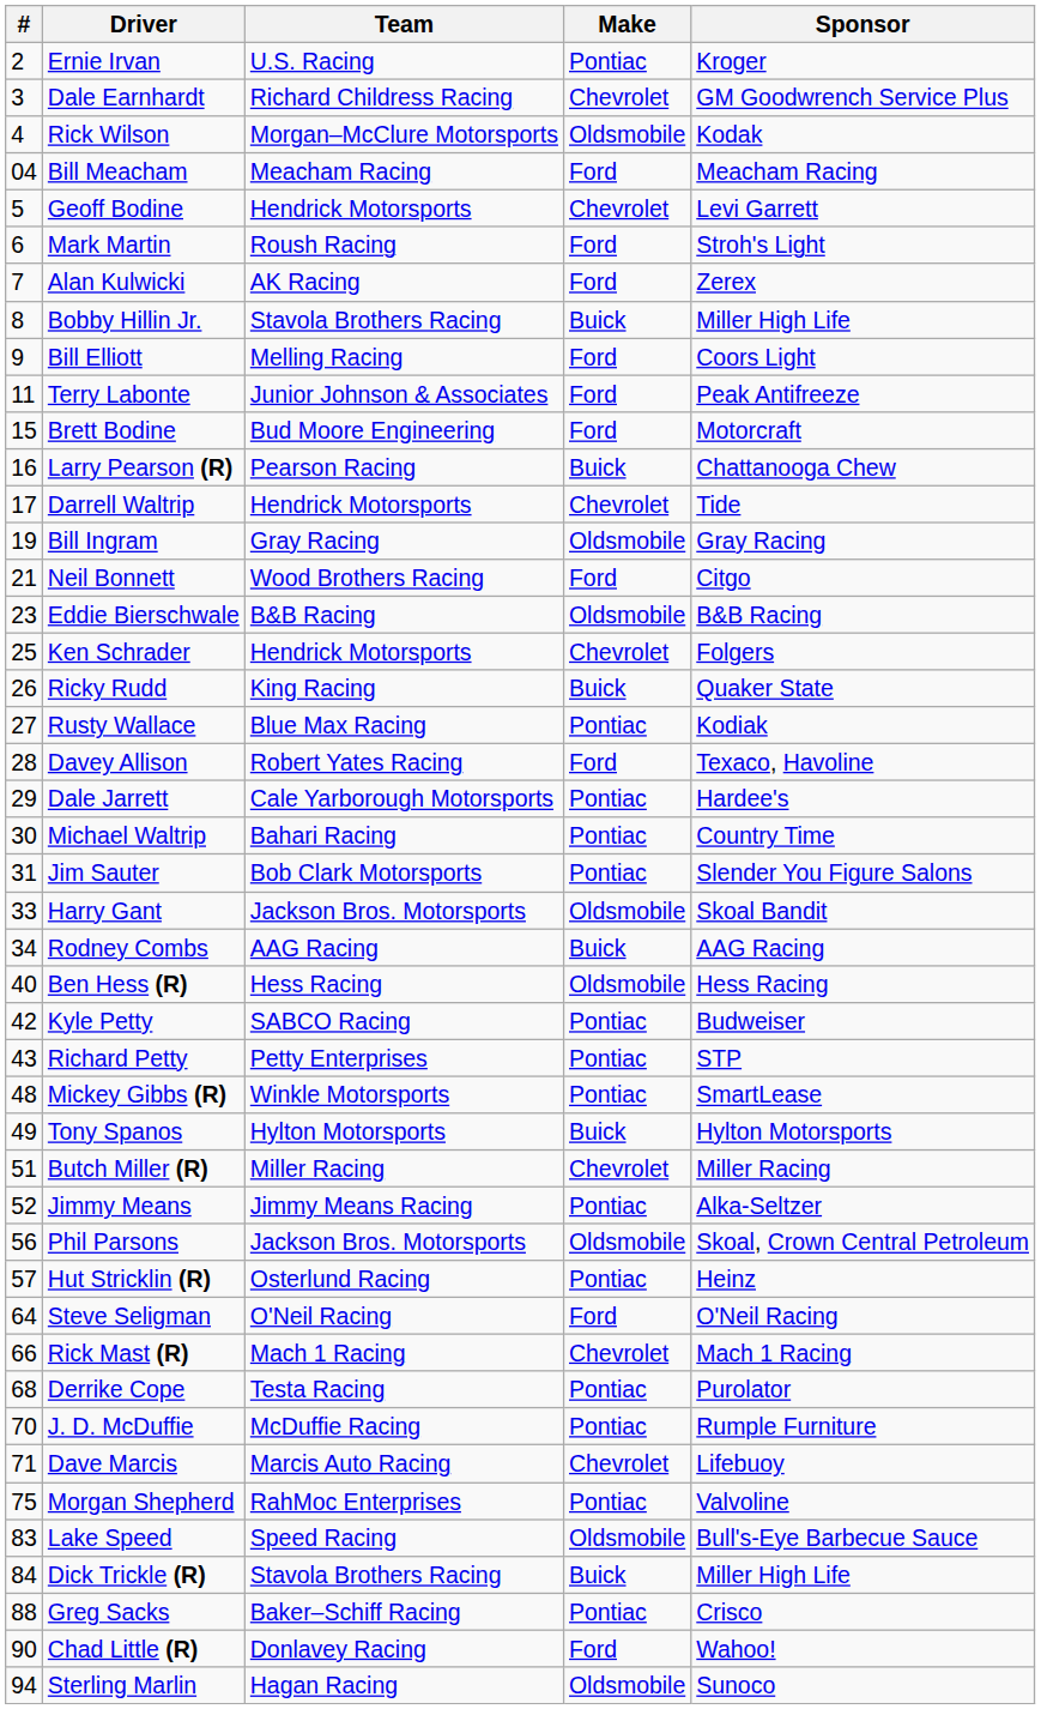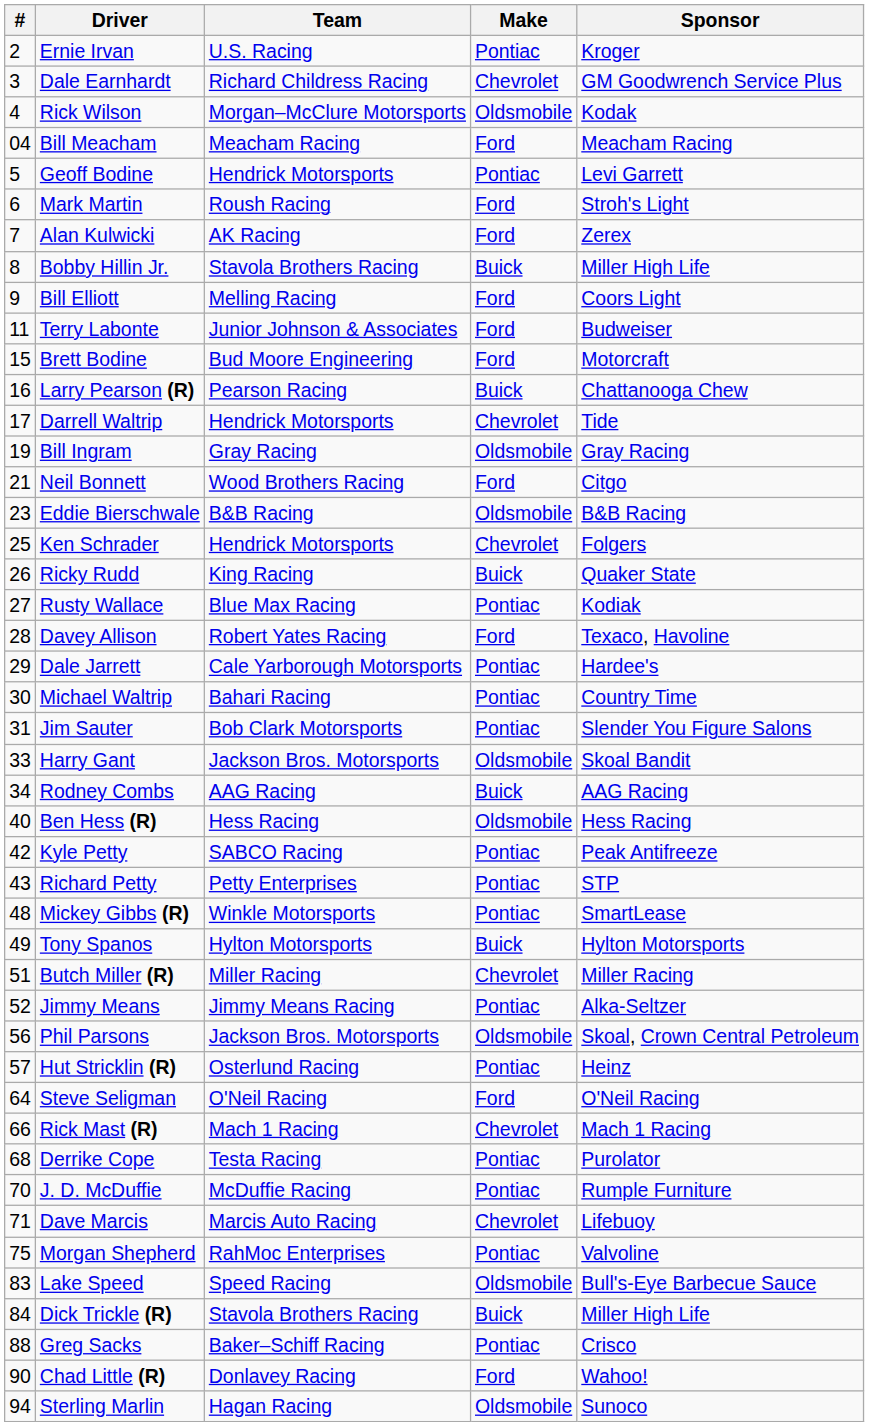Geoff Bodine | Make: Chevrolet -> Pontiac
Terry Labonte | Sponsor: Peak Antifreeze -> Budweiser
Kyle Petty | Sponsor: Budweiser -> Peak Antifreeze
